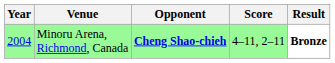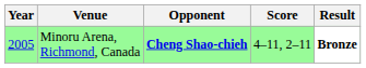Minoru Arena, Richmond, Canada | Year: 2004 -> 2005
